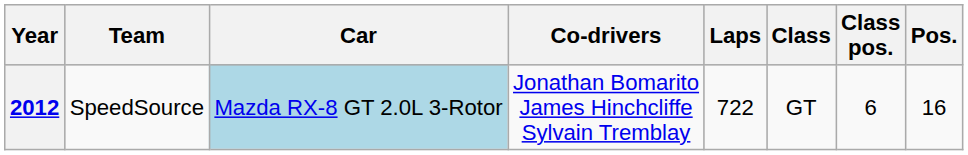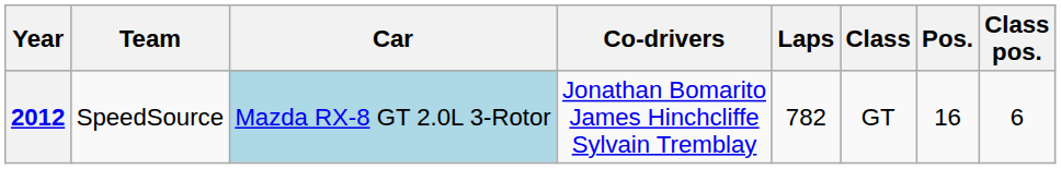columns swapped: Pos. <-> Class pos.
2012 | Laps: 722 -> 782
